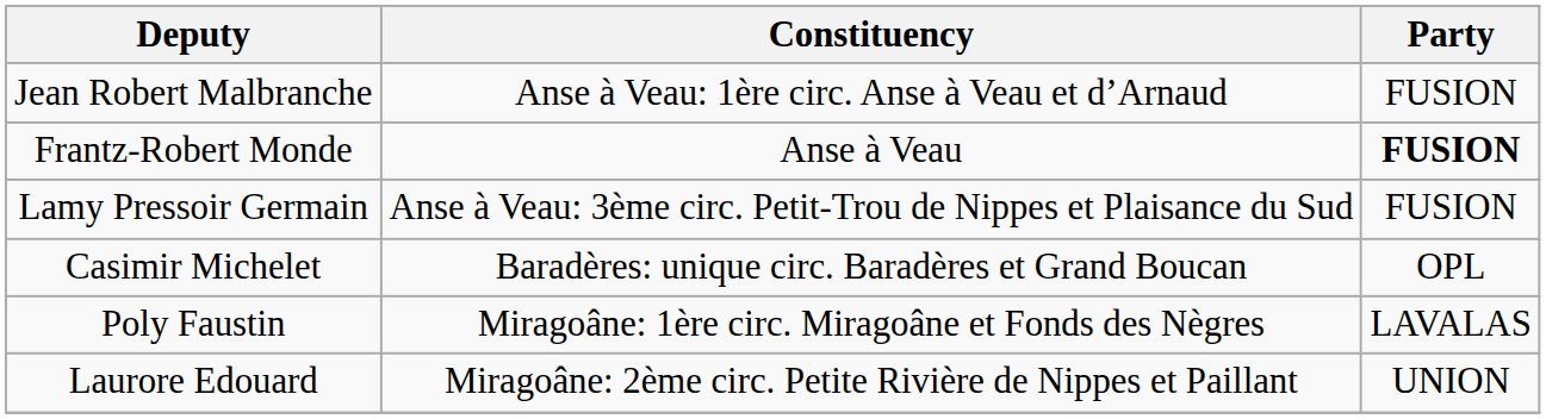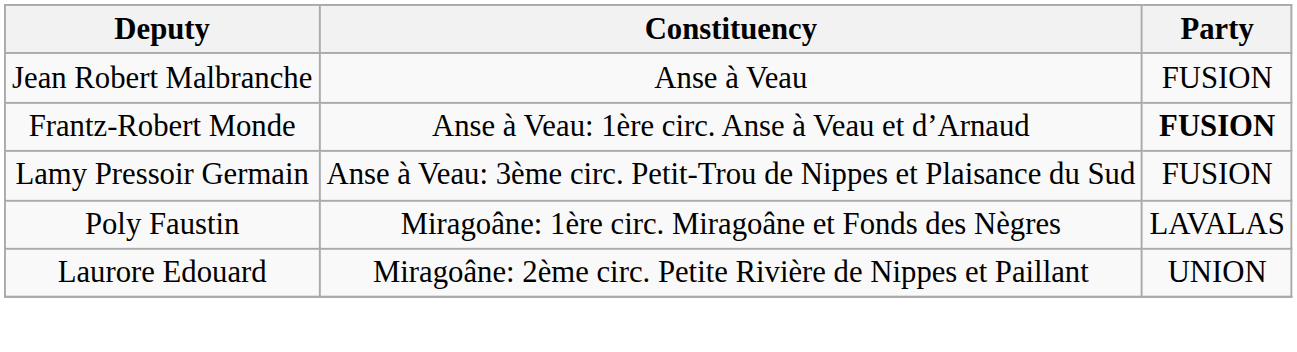Jean Robert Malbranche | Constituency: Anse à Veau: 1ère circ. Anse à Veau et d’Arnaud -> Anse à Veau
Frantz-Robert Monde | Constituency: Anse à Veau -> Anse à Veau: 1ère circ. Anse à Veau et d’Arnaud
- row: Casimir Michelet | Baradères: unique circ. Baradères et Grand Boucan | OPL
